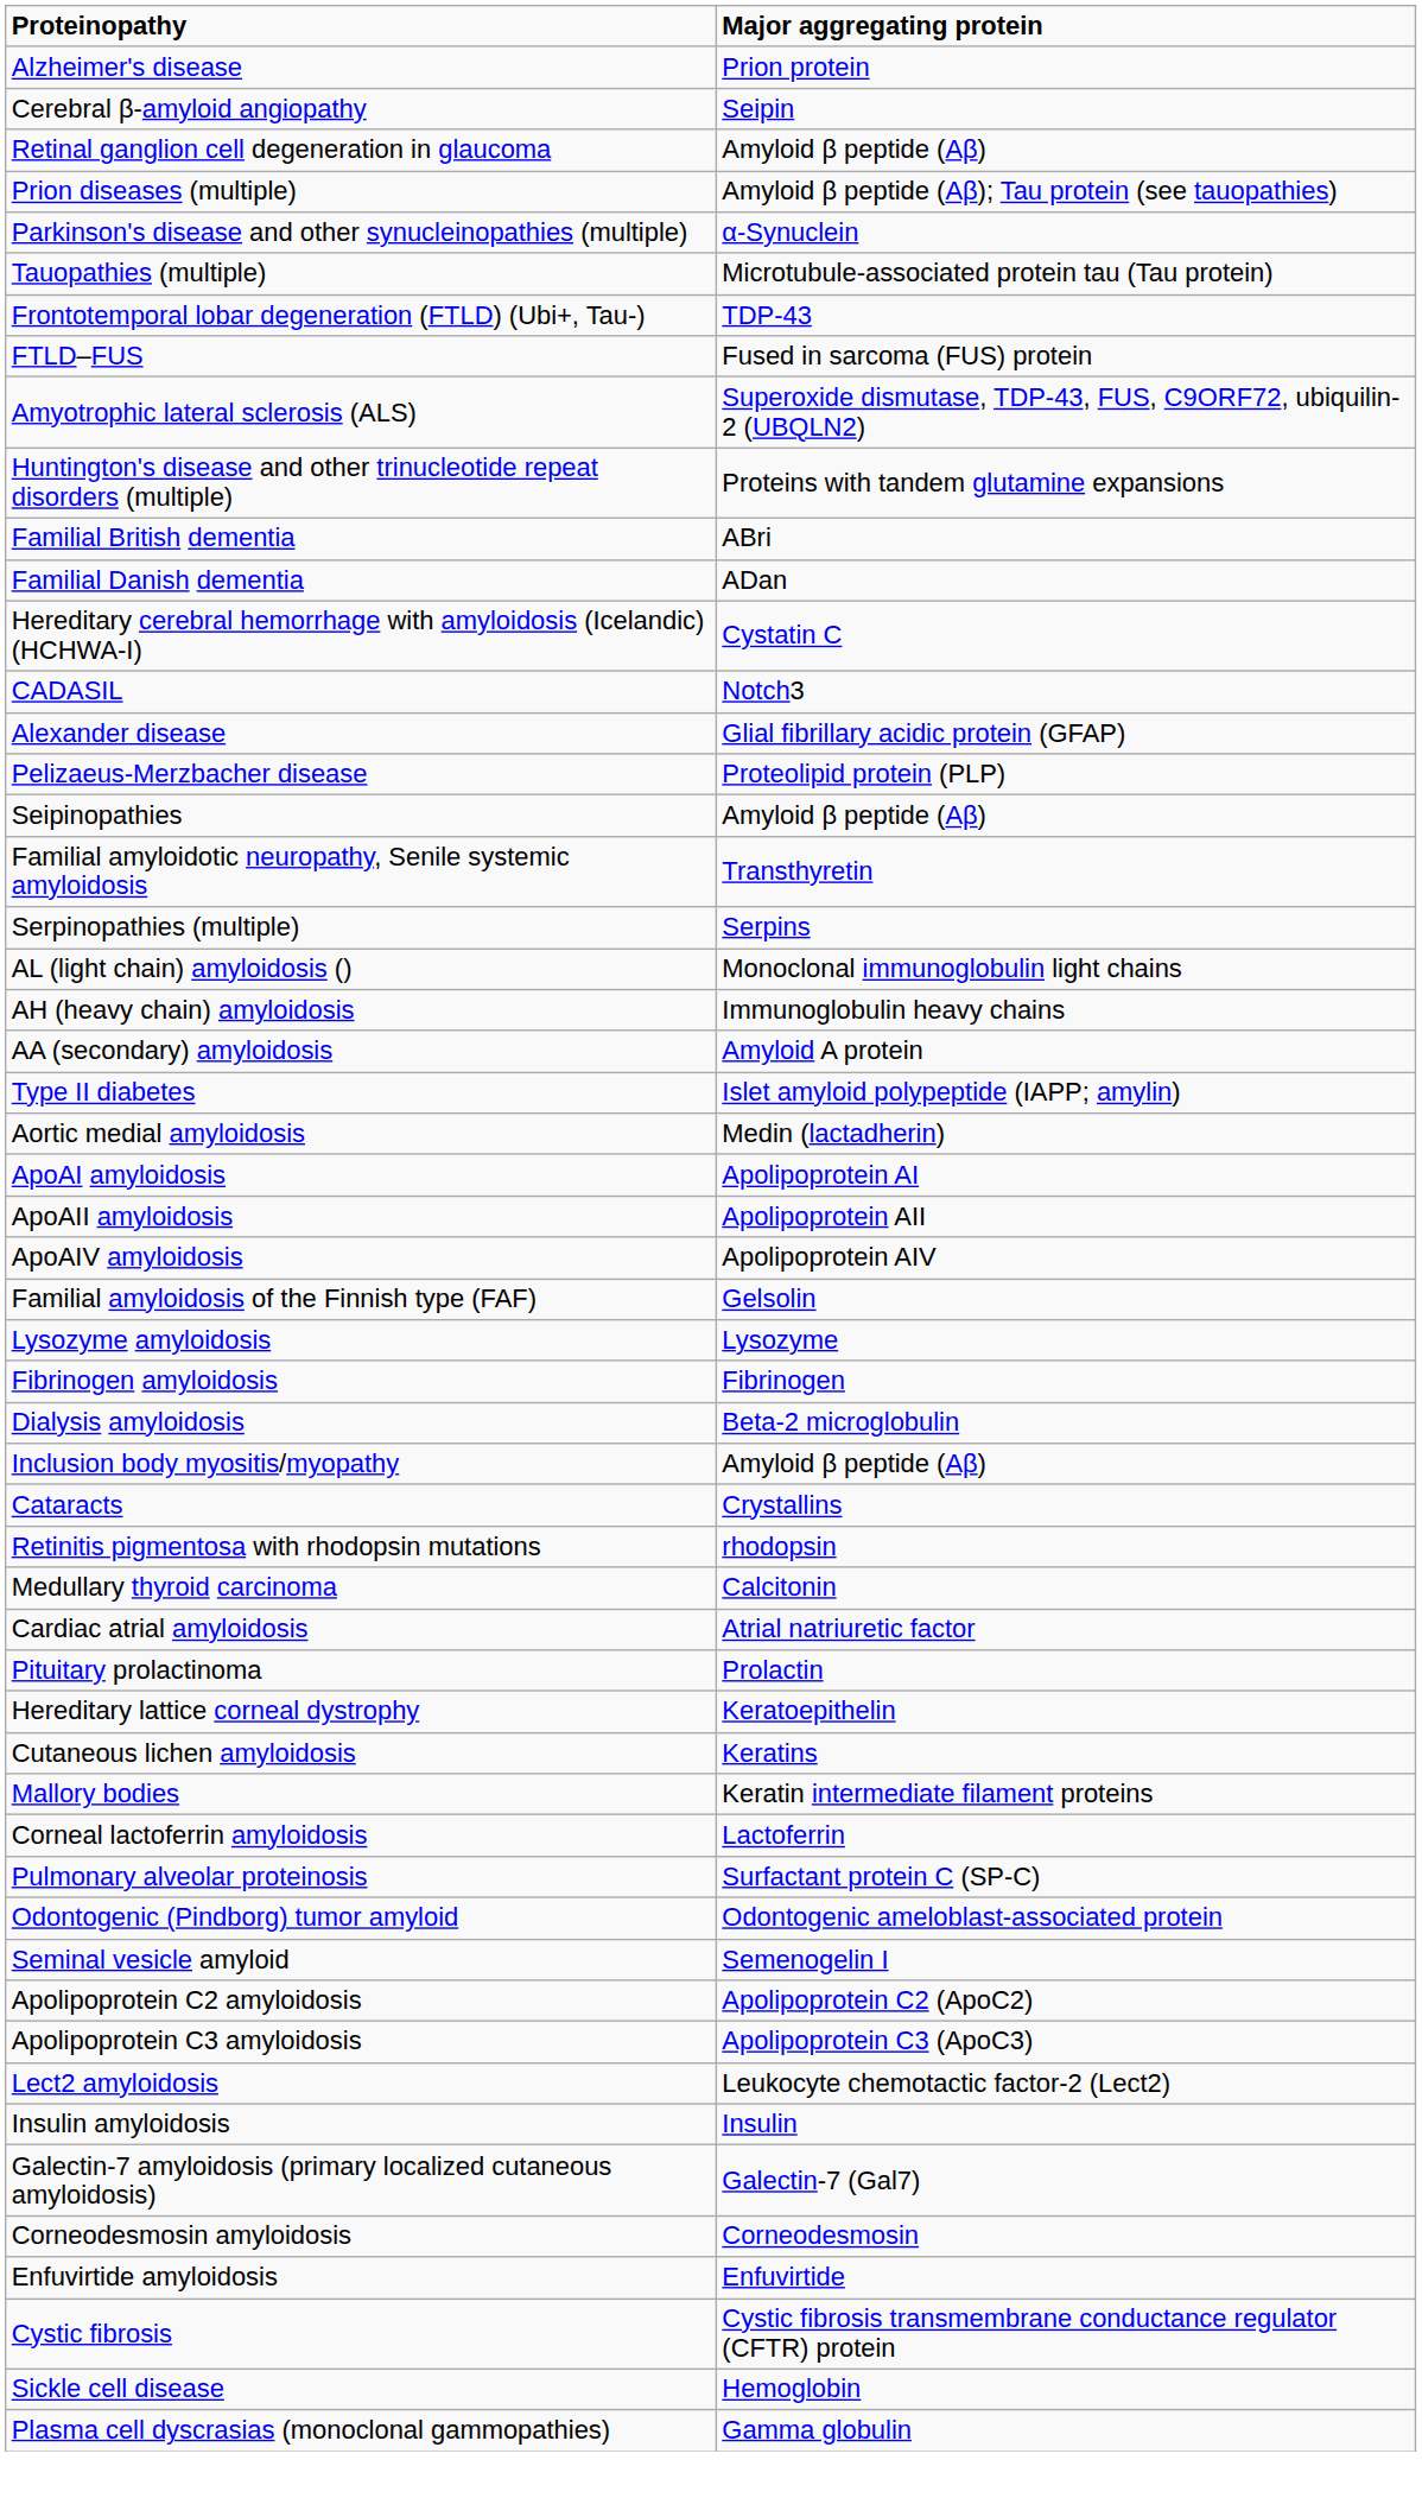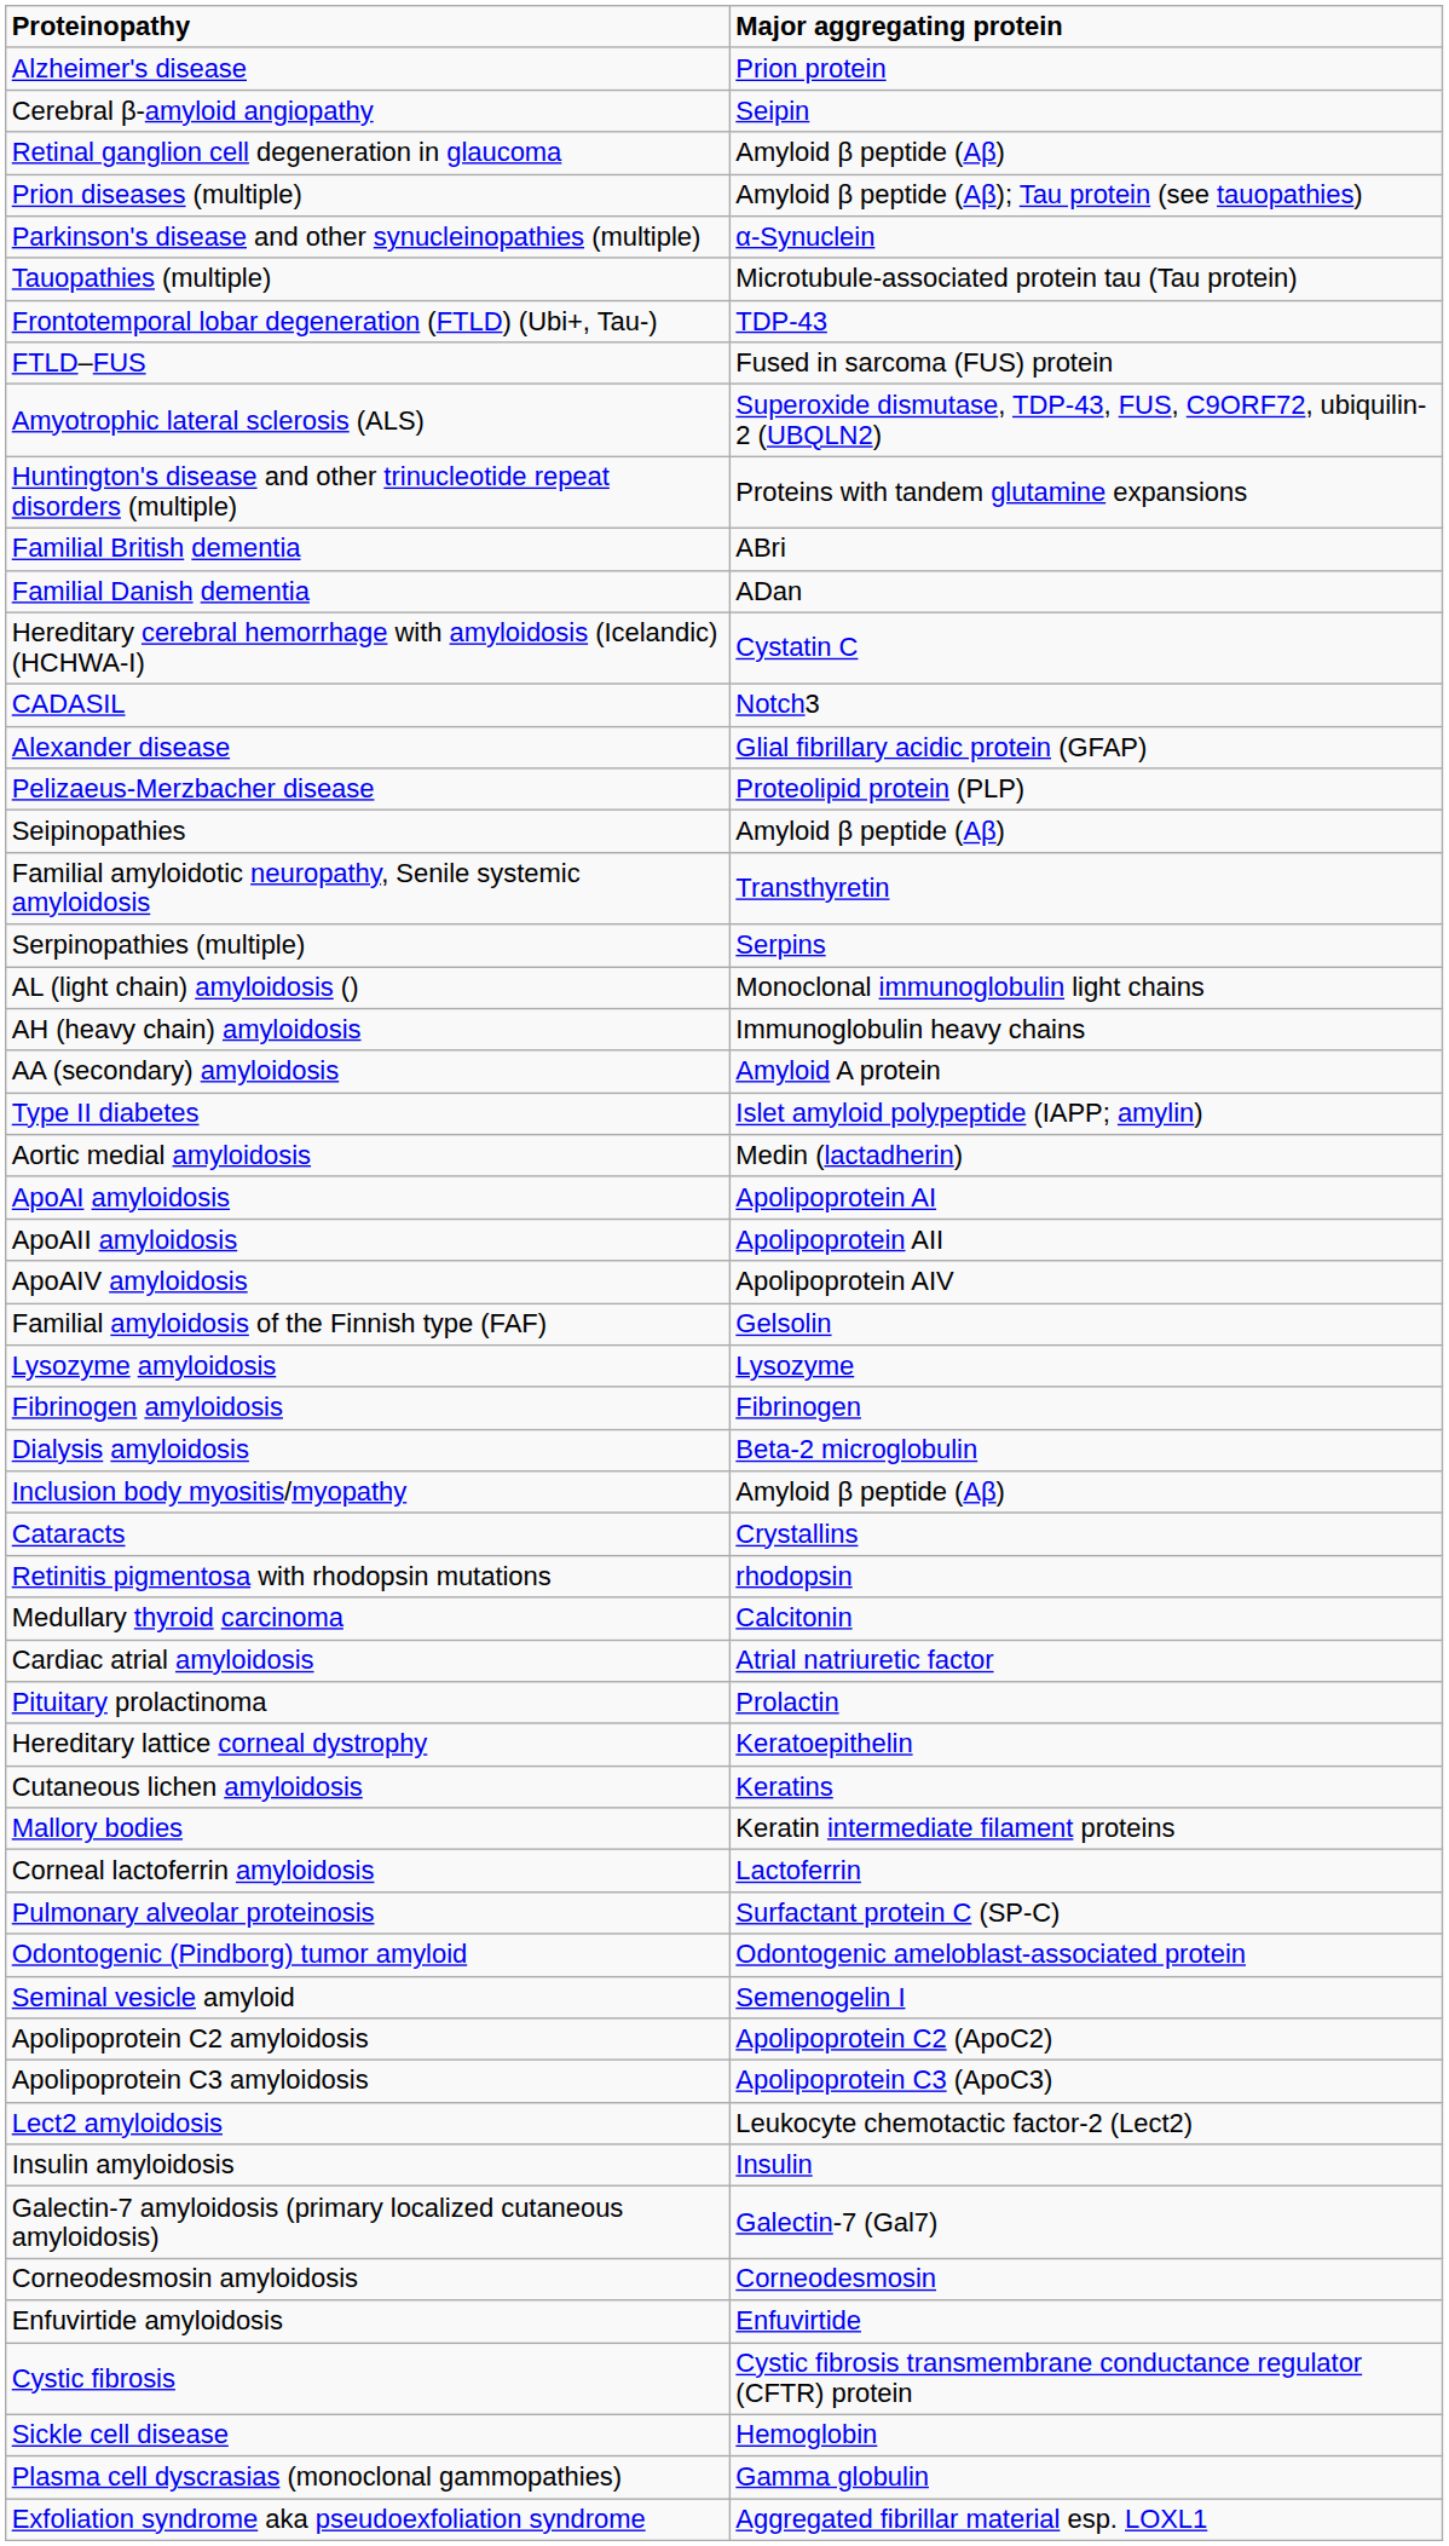+ row: Exfoliation syndrome aka pseudoexfoliation syndrome | Aggregated fibrillar material esp. LOXL1
